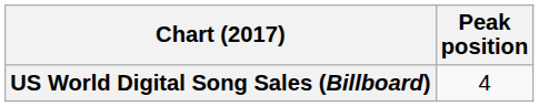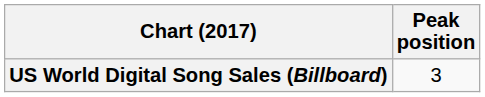US World Digital Song Sales (Billboard) | Peak position: 4 -> 3
